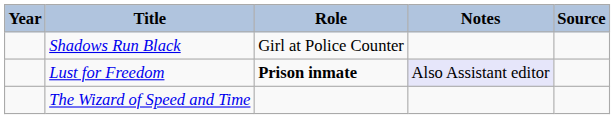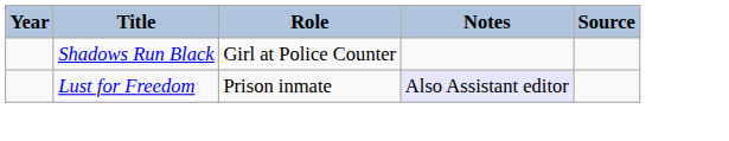Lust for Freedom | Role: bold -> normal
- row: The Wizard of Speed and Time
